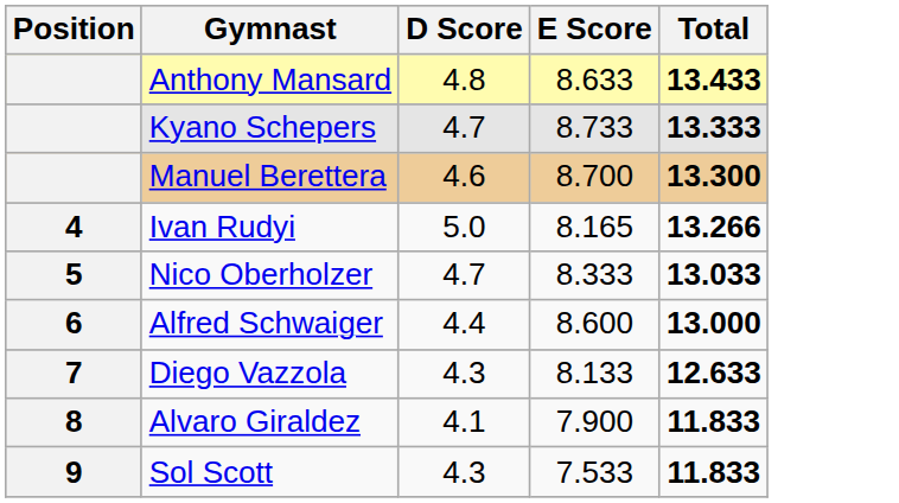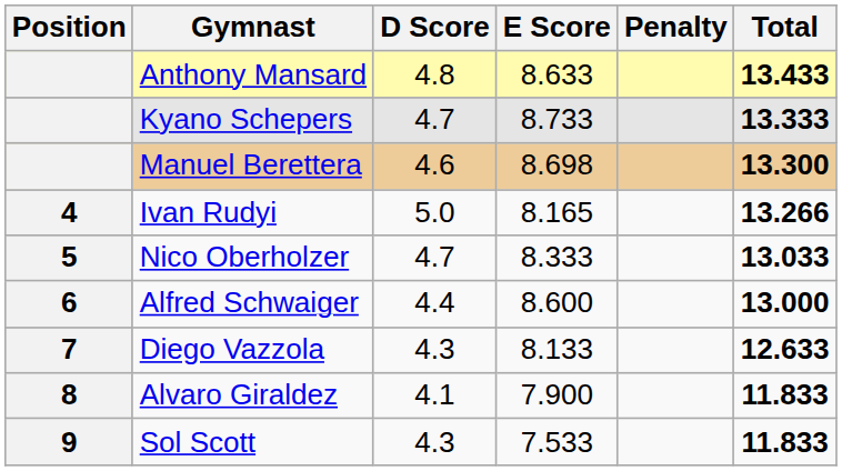+ column: Penalty
Manuel Berettera | E Score: 8.700 -> 8.698
